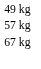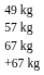+ row: +67 kg
